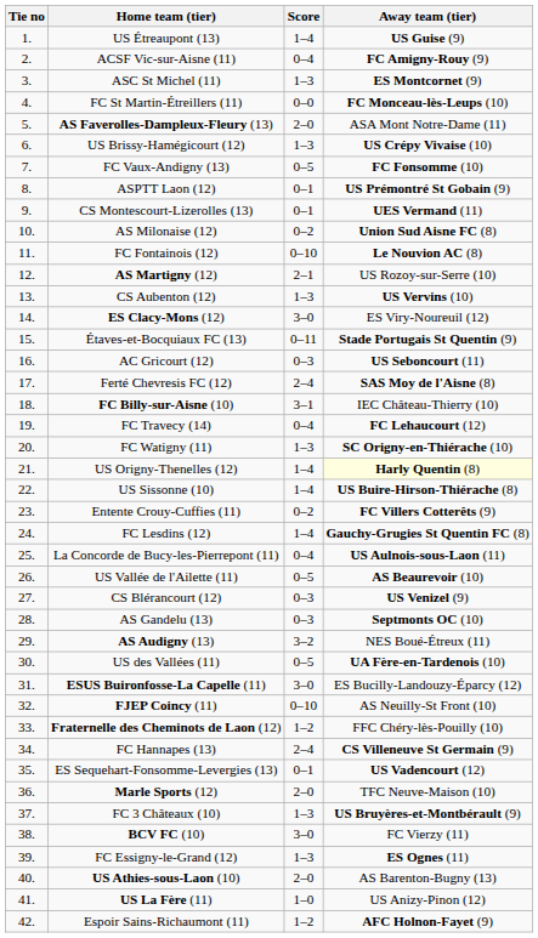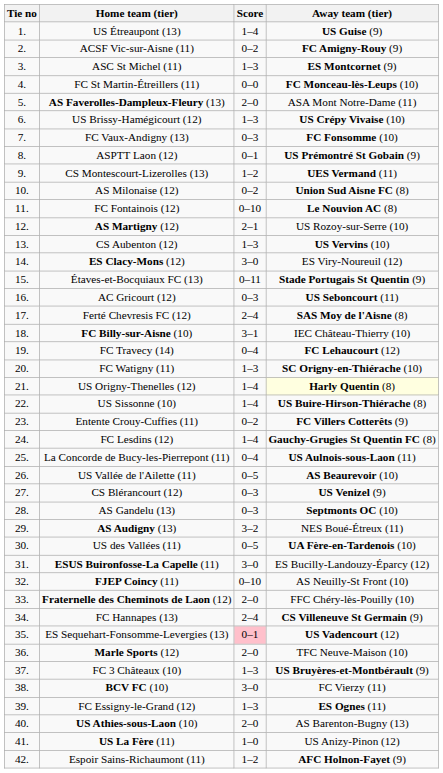ACSF Vic-sur-Aisne (11) | Score: 0–4 -> 0–2
FC Vaux-Andigny (13) | Score: 0–5 -> 0–3
CS Montescourt-Lizerolles (13) | Score: 0–1 -> 1–2
Fraternelle des Cheminots de Laon (12) | Score: 1–2 -> 2–0
ES Sequehart-Fonsomme-Levergies (13) | Score: no background -> pink background
